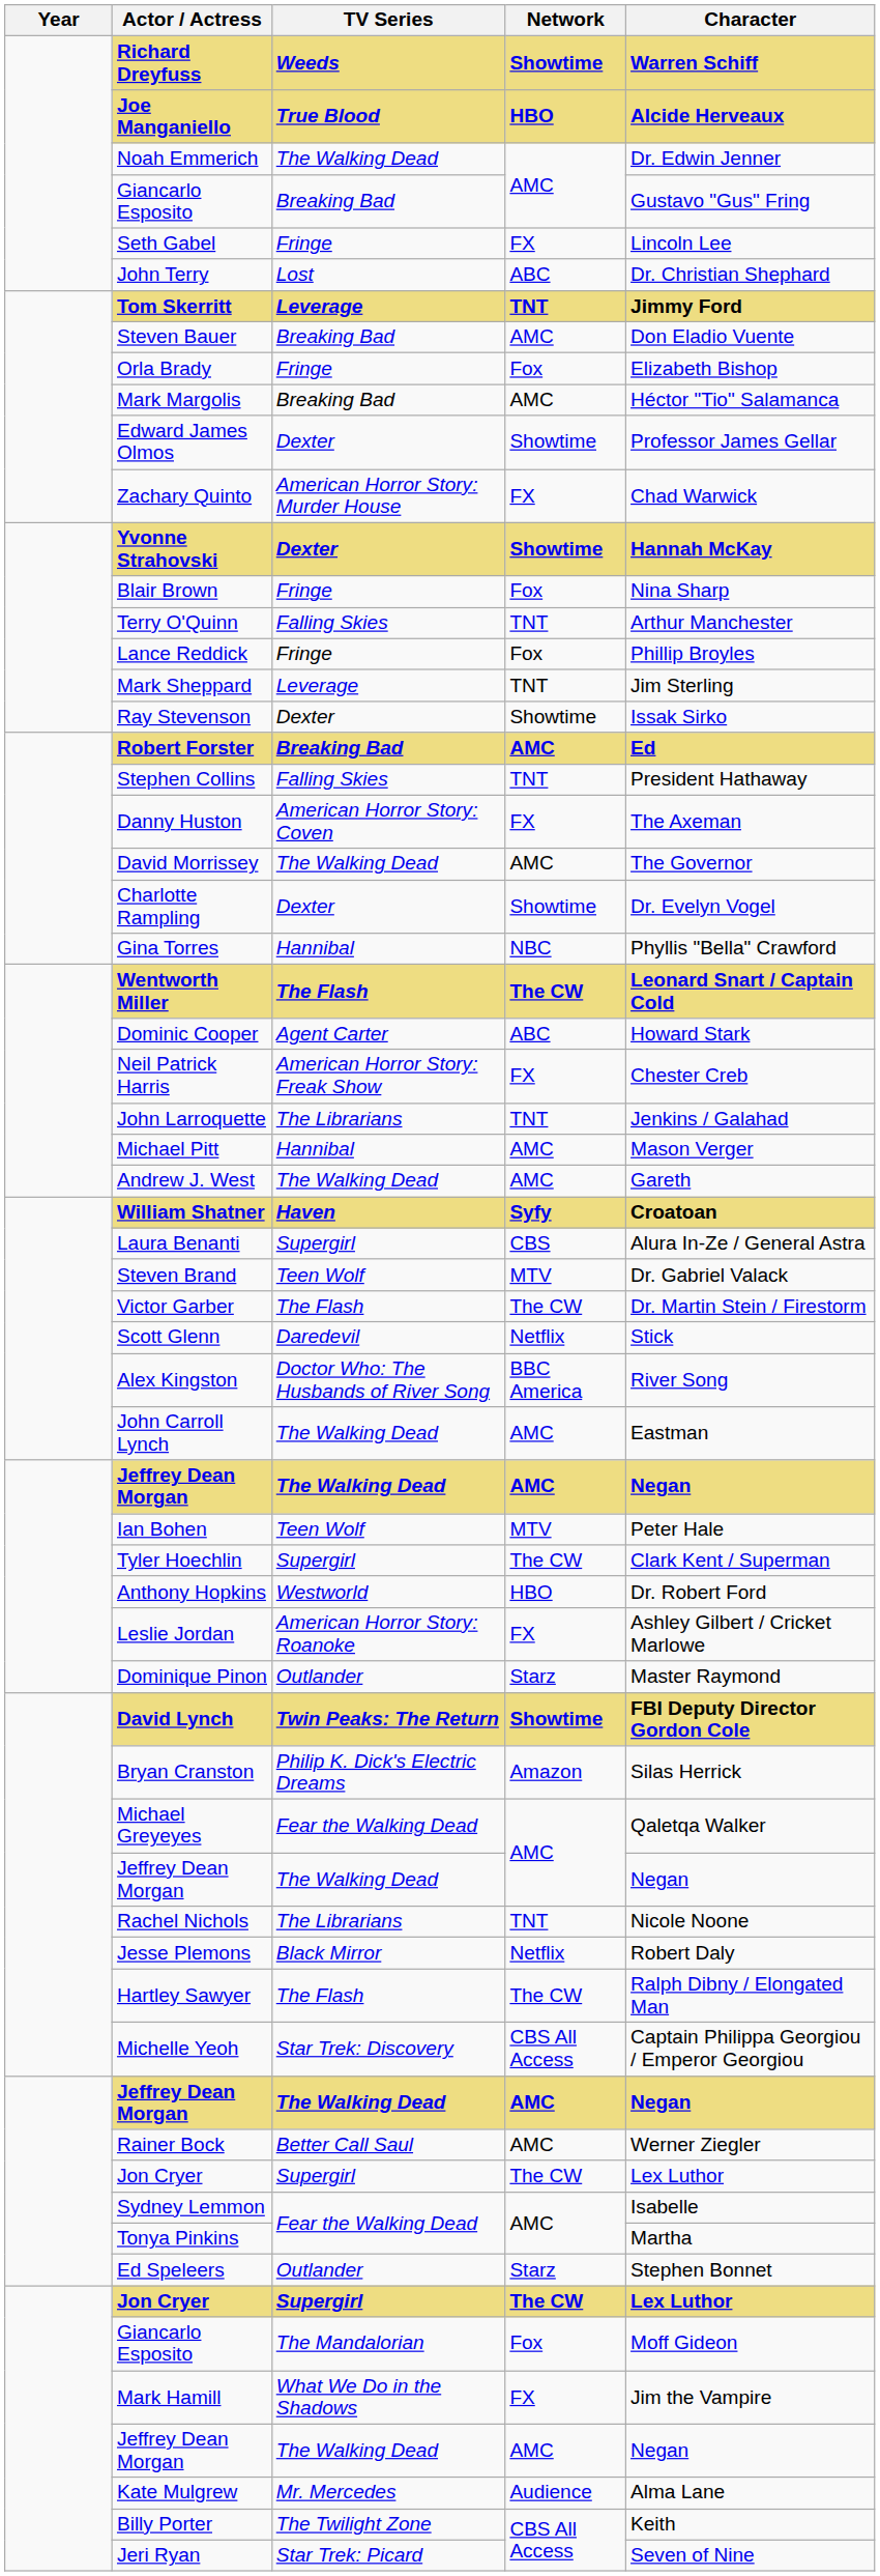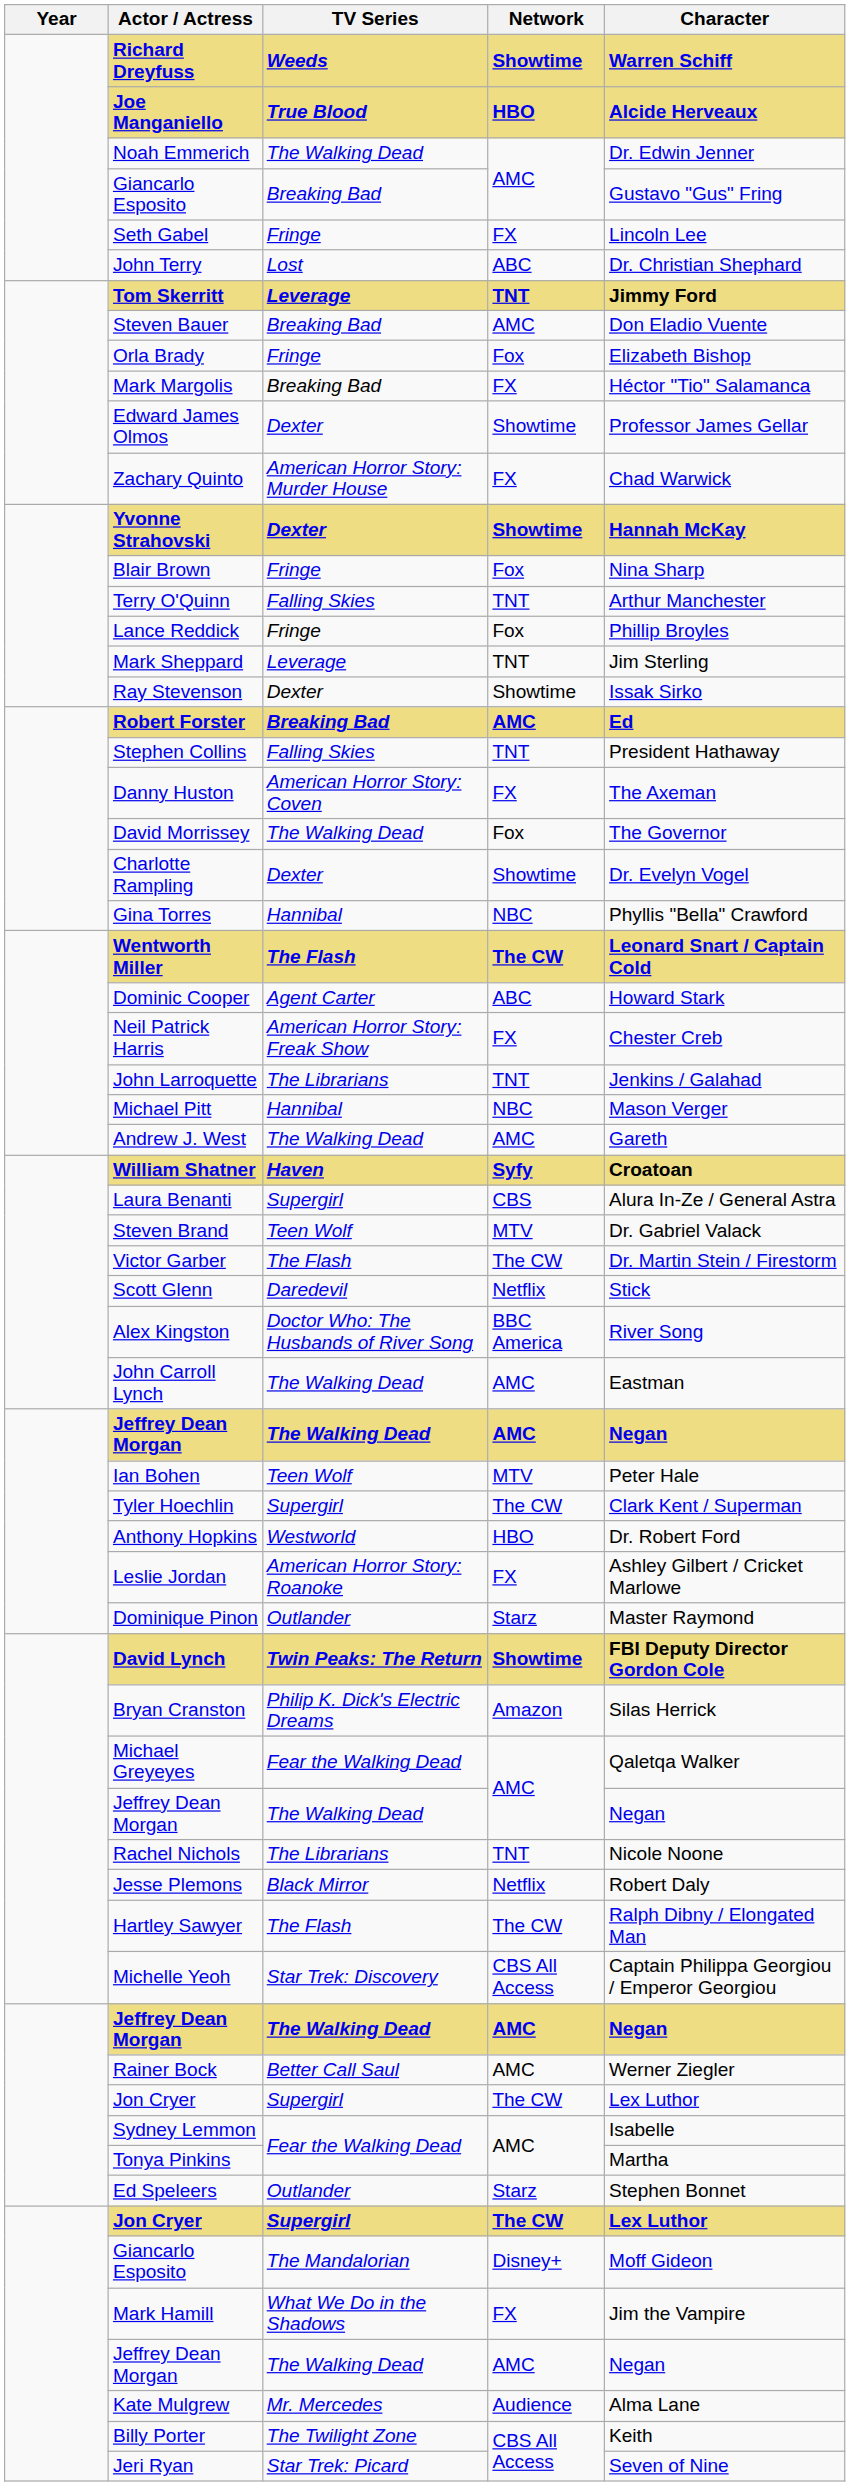Mark Margolis | Network: AMC -> FX
David Morrissey | Network: AMC -> Fox
Michael Pitt | Network: AMC -> NBC
Giancarlo Esposito / The Mandalorian | Network: Fox -> Disney+
